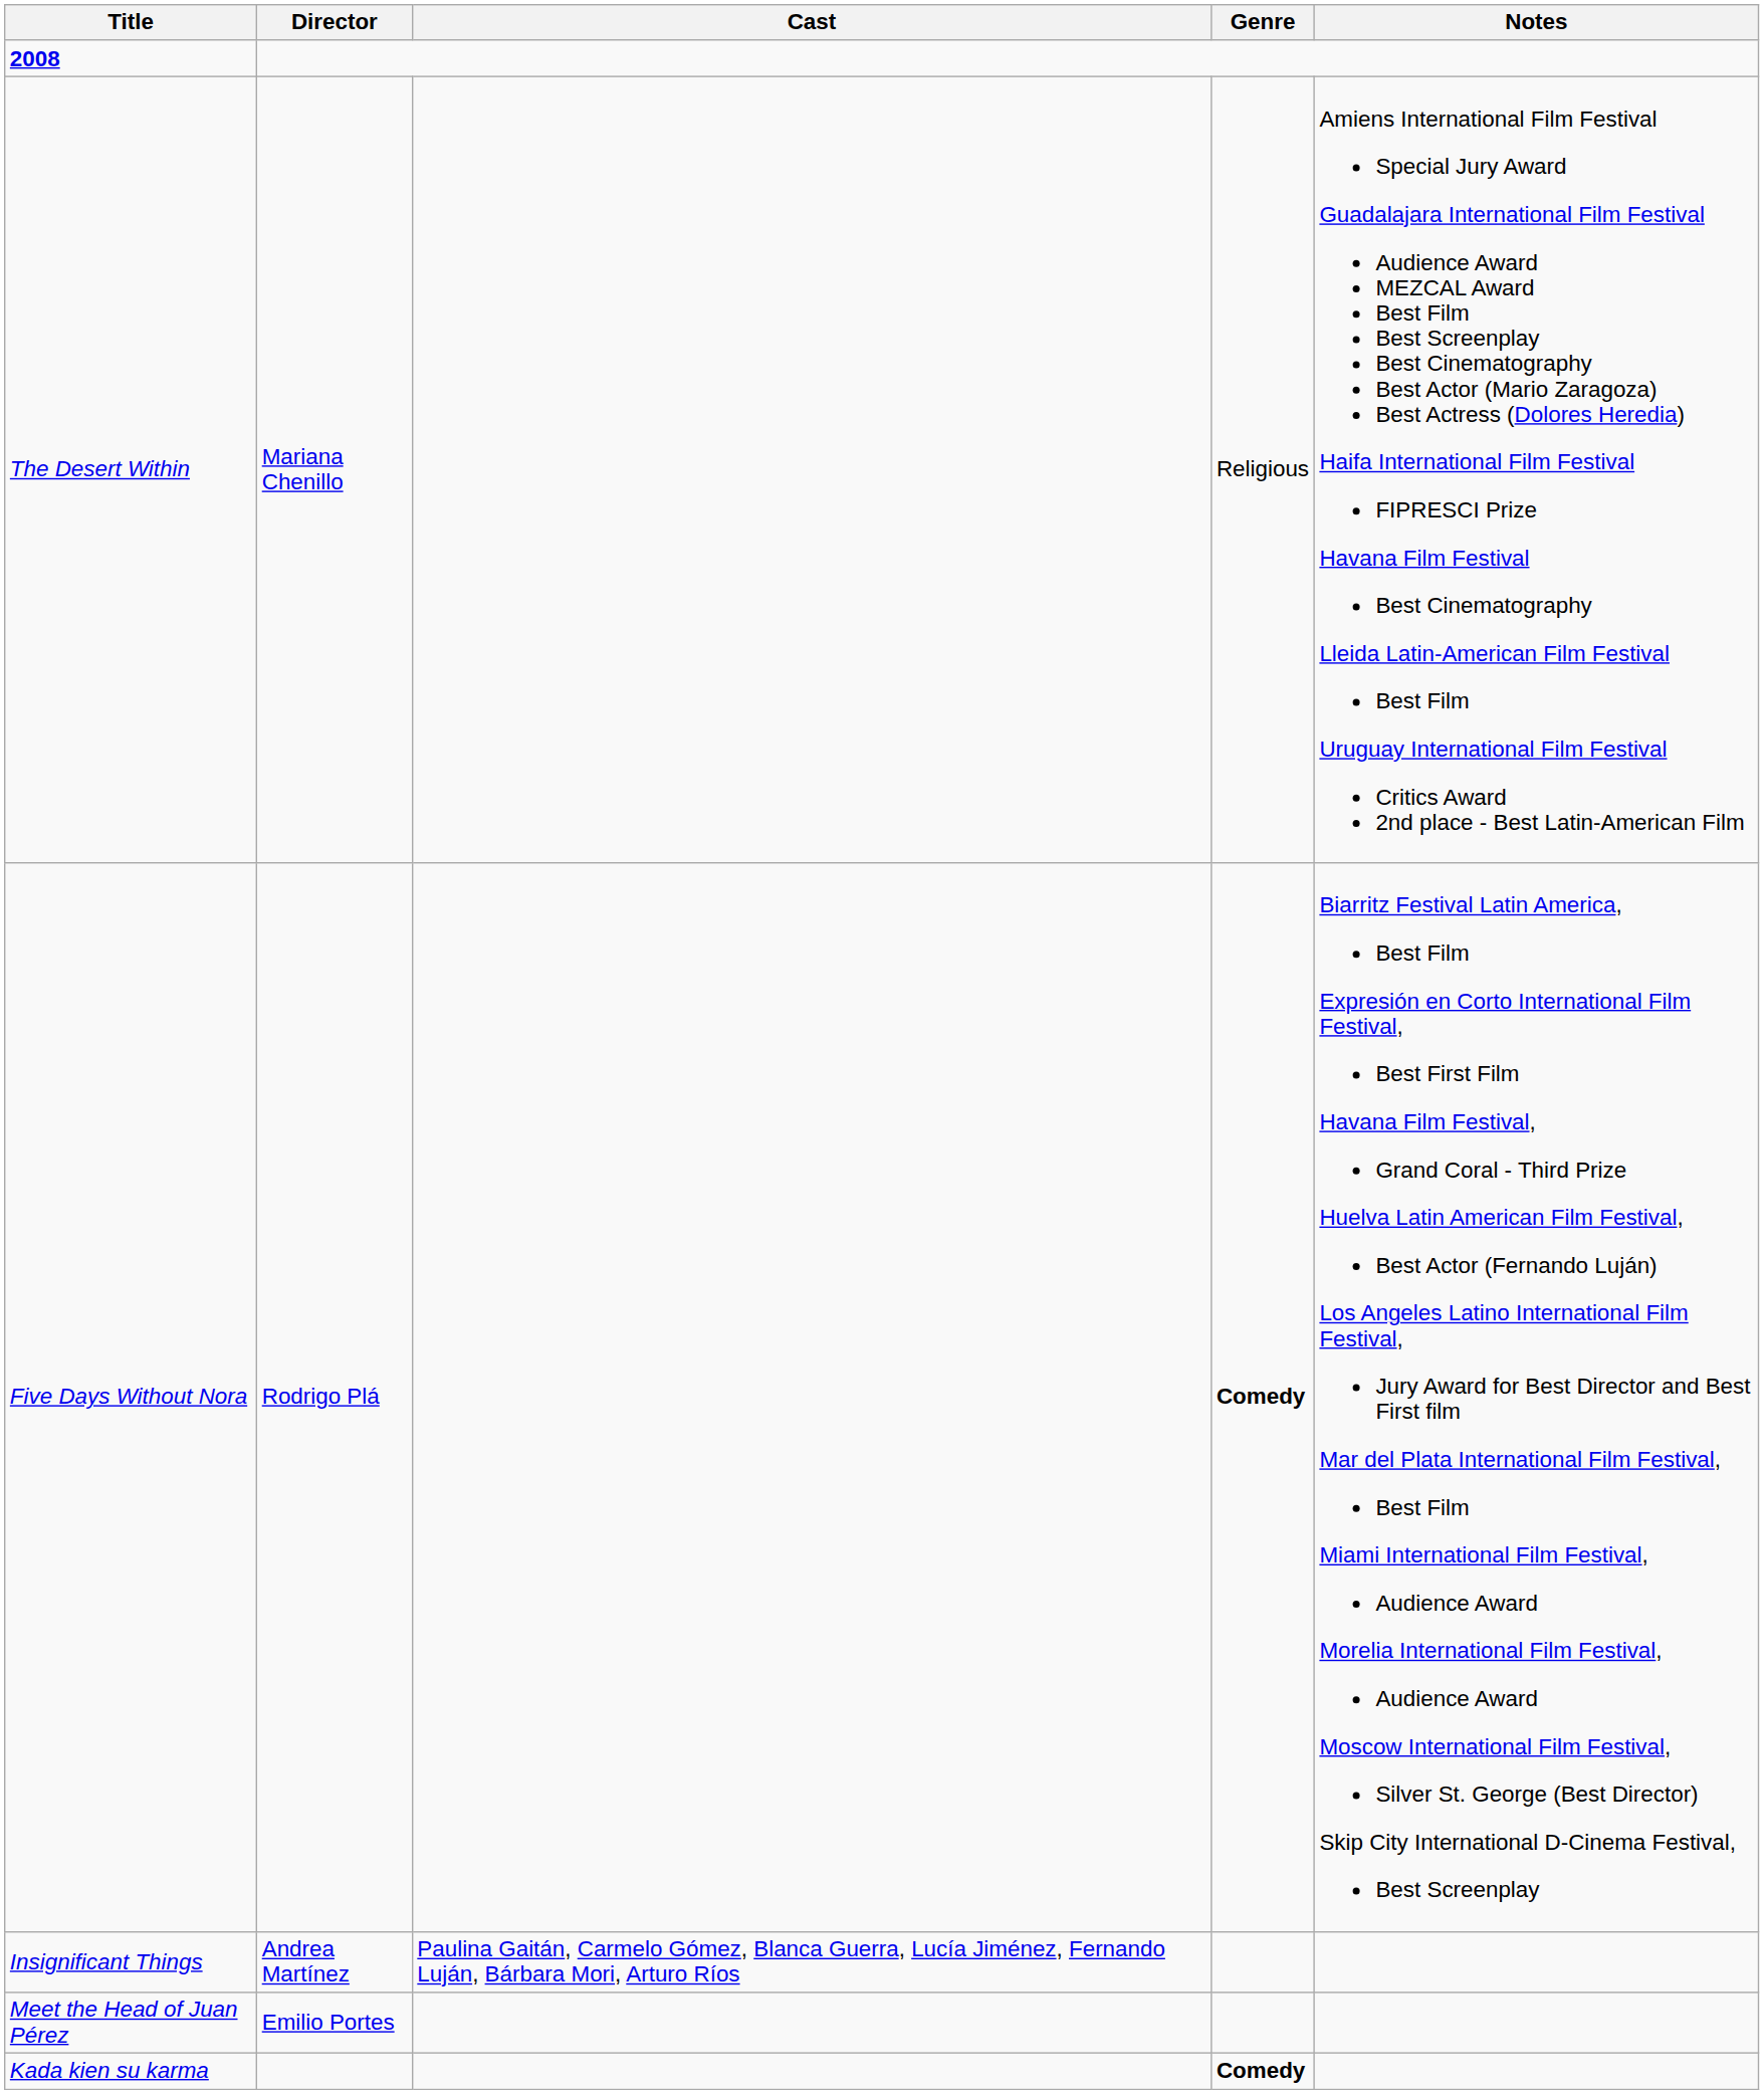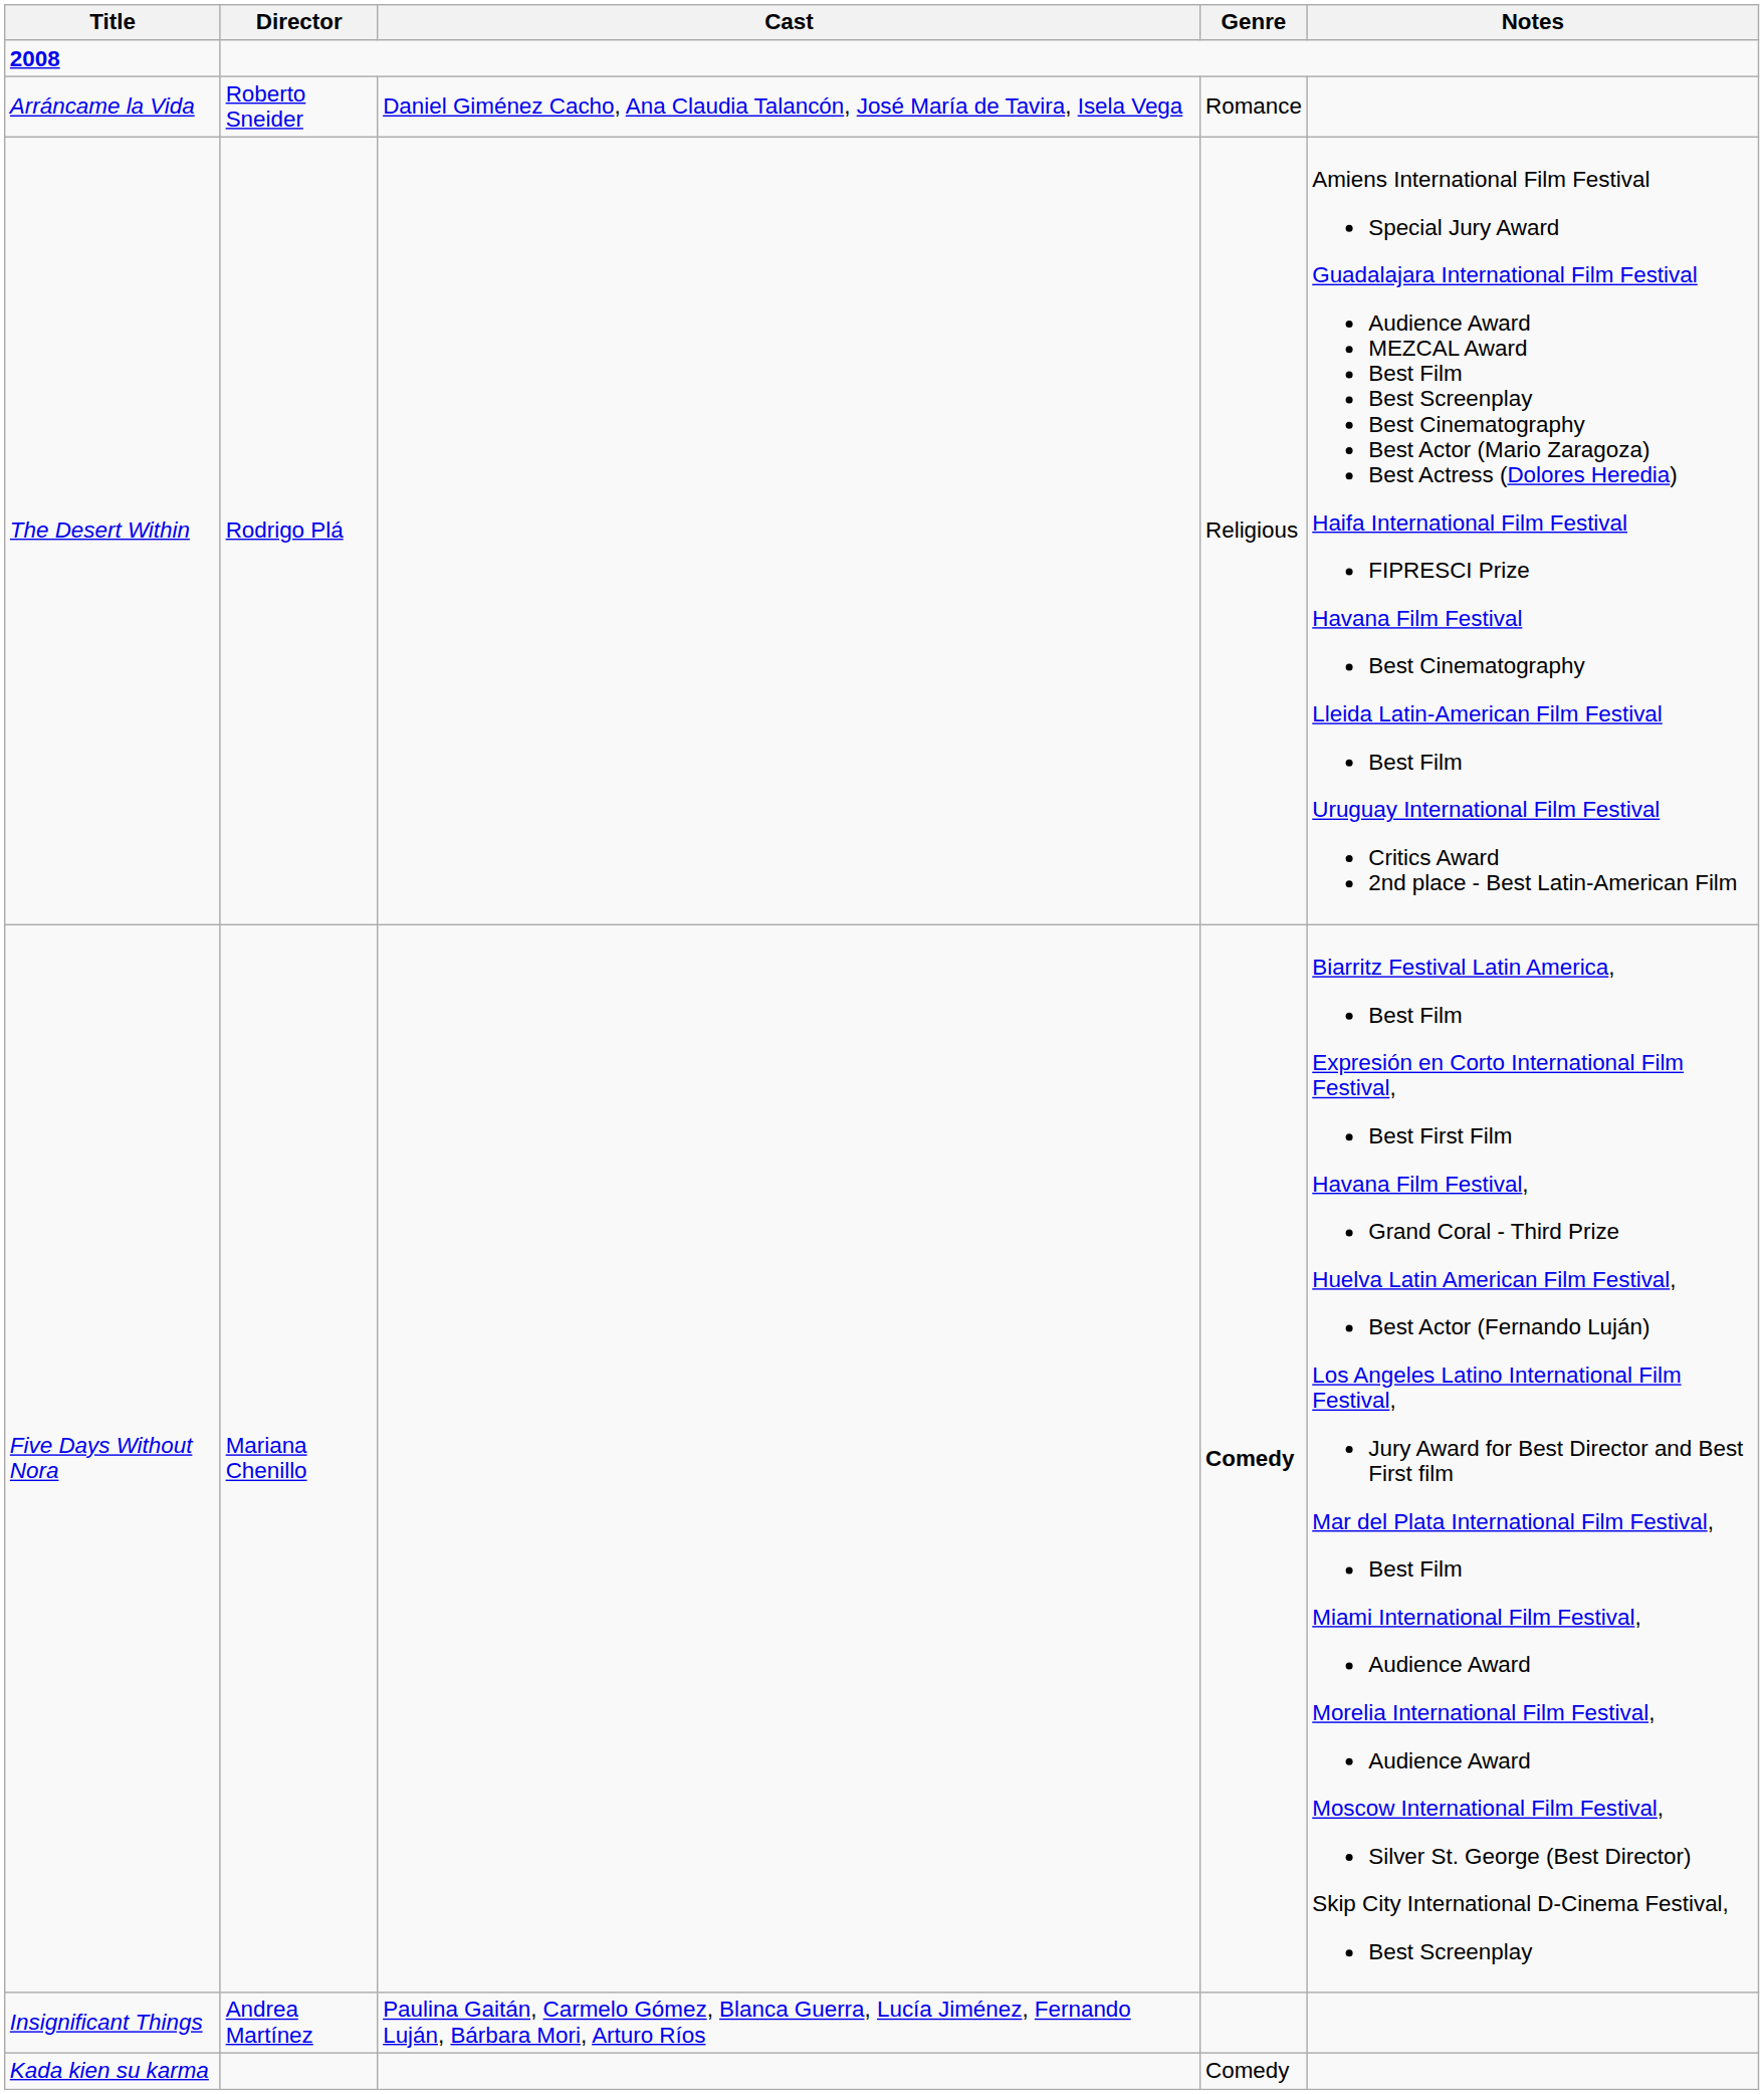+ row: Arráncame la Vida | Roberto Sneider | Daniel Giménez Cacho, Ana Claudia Talancón, José María de Tavira, Isela Vega | Romance
The Desert Within | Director: Mariana Chenillo -> Rodrigo Plá
Five Days Without Nora | Director: Rodrigo Plá -> Mariana Chenillo
- row: Meet the Head of Juan Pérez | Emilio Portes
Kada kien su karma | Genre: bold -> normal
